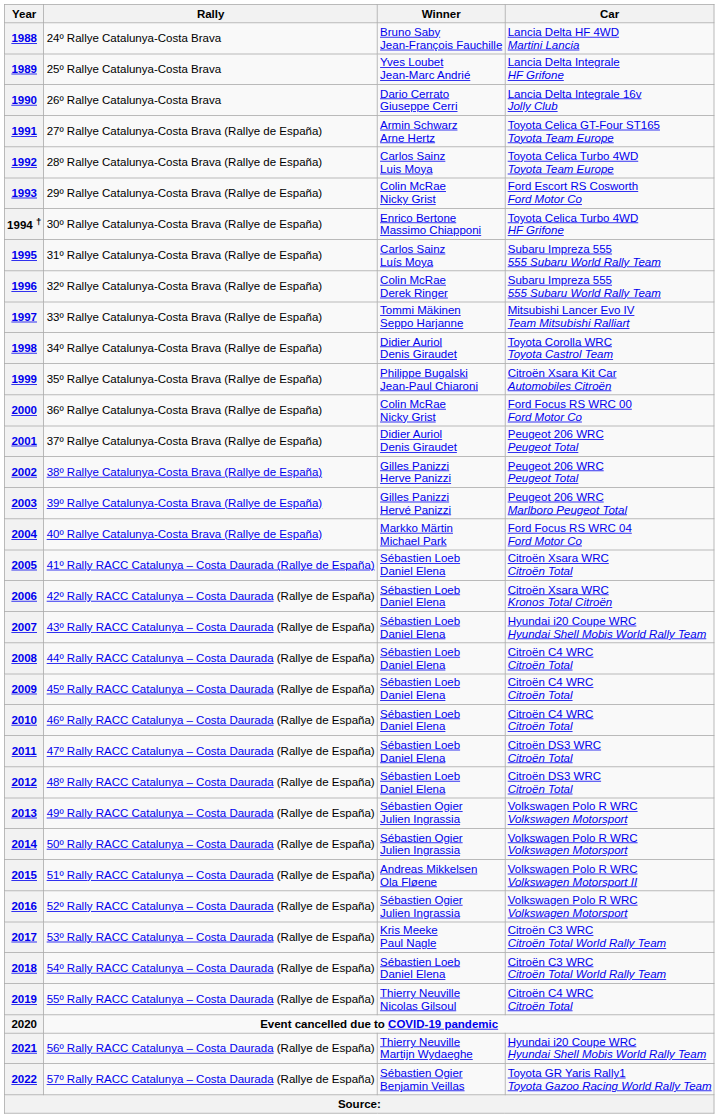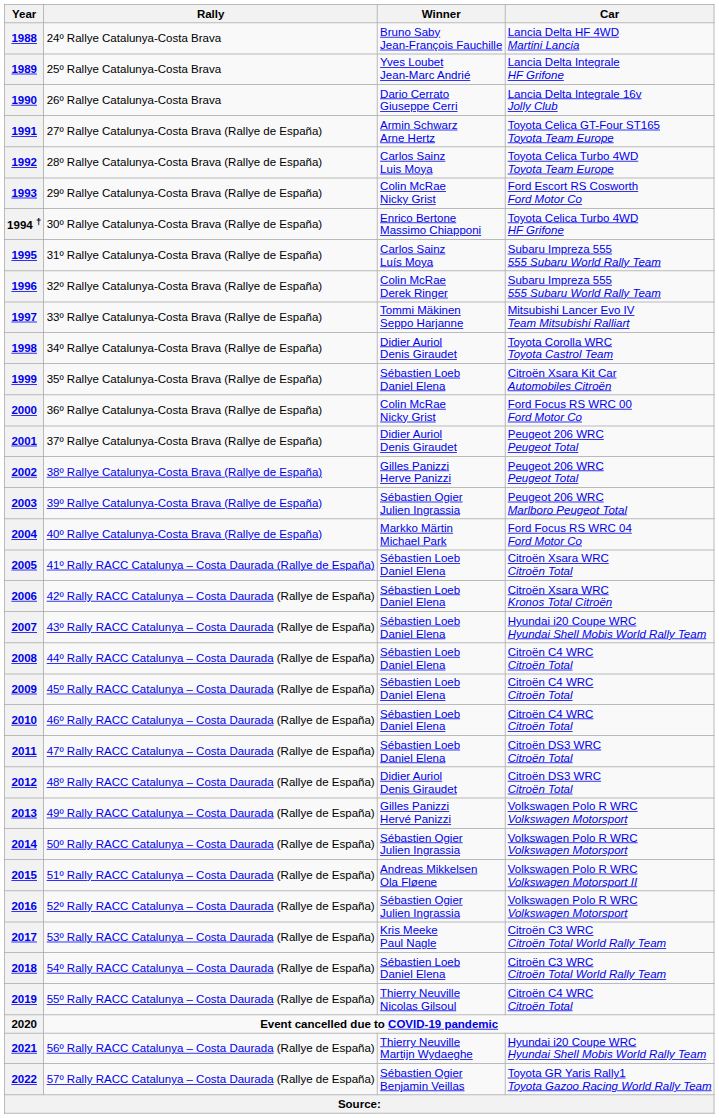1999 | Winner: Philippe Bugalski Jean-Paul Chiaroni -> Sébastien Loeb Daniel Elena
2003 | Winner: Gilles Panizzi Hervé Panizzi -> Sébastien Ogier Julien Ingrassia
2012 | Winner: Sébastien Loeb Daniel Elena -> Didier Auriol Denis Giraudet
2013 | Winner: Sébastien Ogier Julien Ingrassia -> Gilles Panizzi Hervé Panizzi
